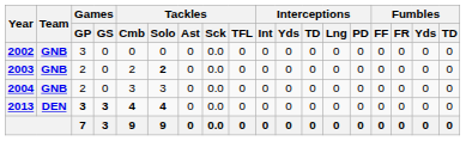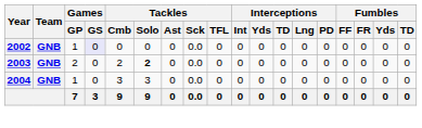2002 | Games / GP: 3 -> 1
2002 | Games / GS: no background -> lavender background
2004 | Games / GP: 2 -> 1
- row: 2013 | DEN | 3 | 3 | 4 | 4 | 0 | 0.0 | 0 | 0 | 0 | 0 | 0 | 0 | 0 | 0 | 0 | 0
